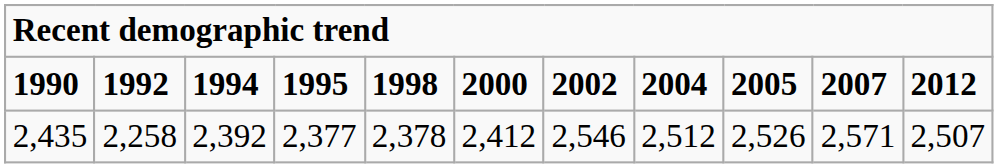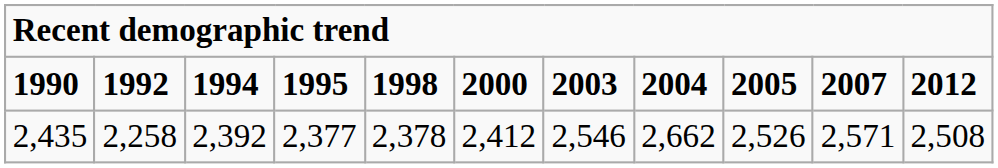1990 | column 7: 2002 -> 2003
2,435 | column 8: 2,512 -> 2,662
2,435 | column 11: 2,507 -> 2,508
